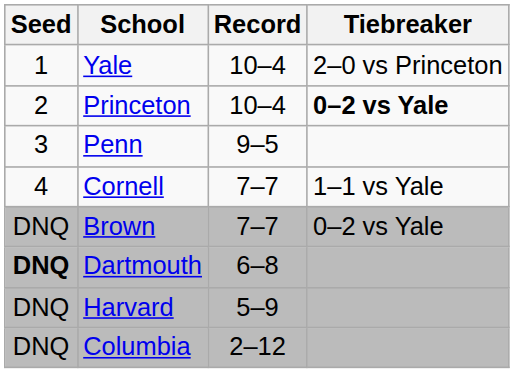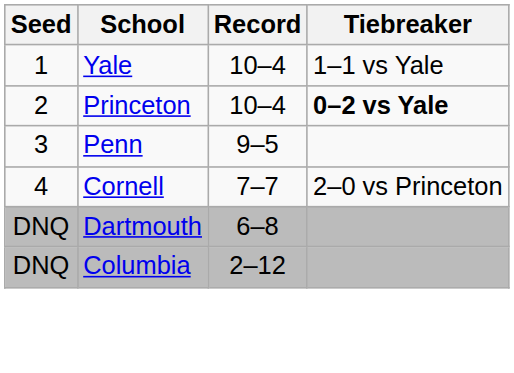Yale | Tiebreaker: 2–0 vs Princeton -> 1–1 vs Yale
Cornell | Tiebreaker: 1–1 vs Yale -> 2–0 vs Princeton
- row: DNQ | Brown | 7–7 | 0–2 vs Yale
Dartmouth | Seed: bold -> normal
- row: DNQ | Harvard | 5–9
